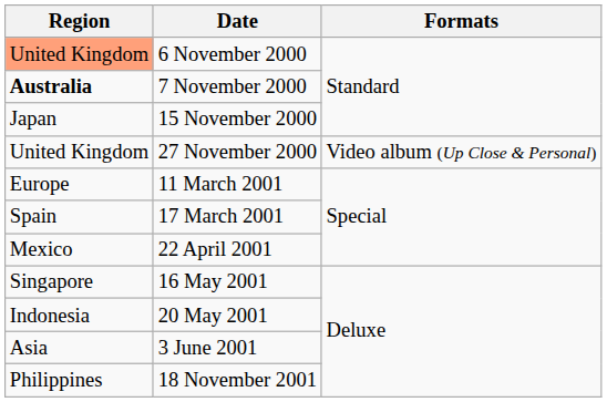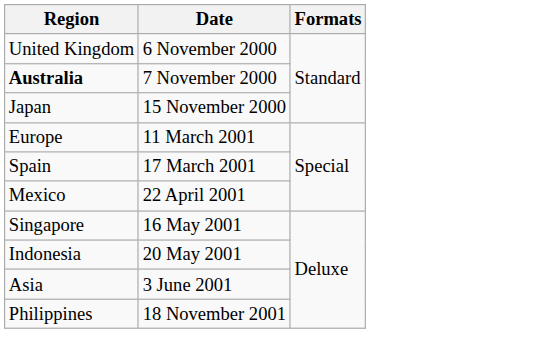6 November 2000 | Region: lightsalmon background -> no background
- row: United Kingdom | 27 November 2000 | Video album (Up Close & Personal)
